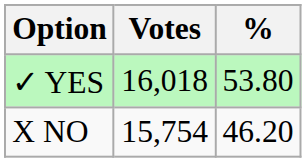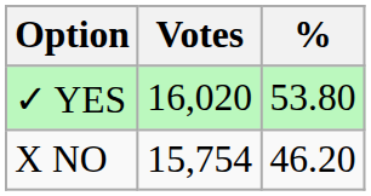✓ YES | Votes: 16,018 -> 16,020
